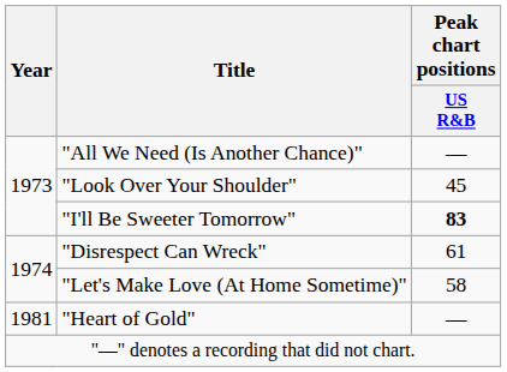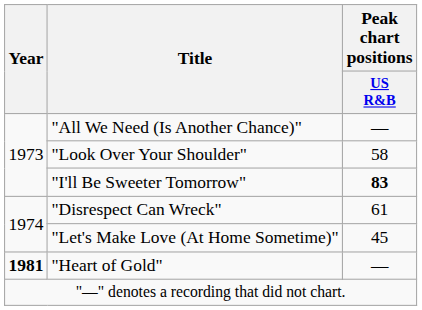"Look Over Your Shoulder" | Peak chart positions / US R&B: 45 -> 58
"Let's Make Love (At Home Sometime)" | Peak chart positions / US R&B: 58 -> 45
"Heart of Gold" | Year: normal -> bold
